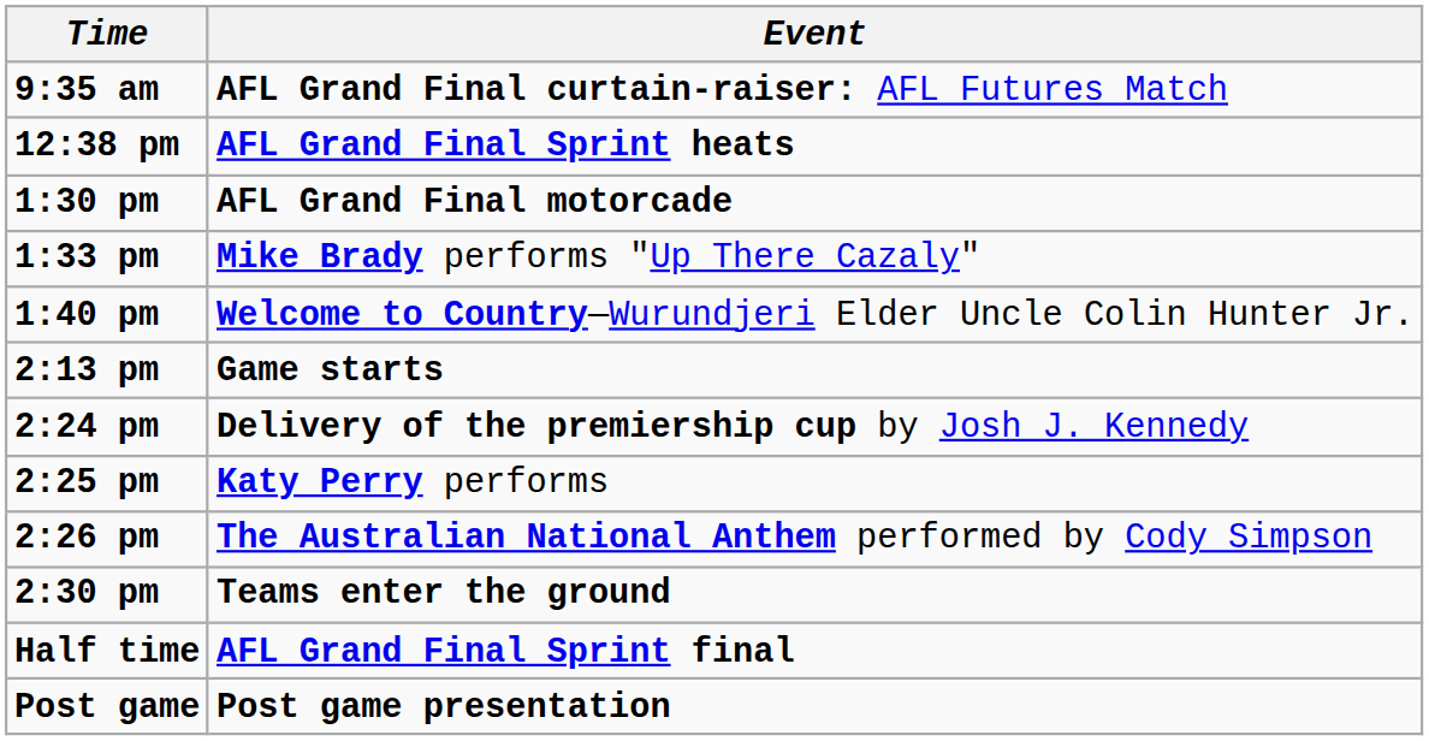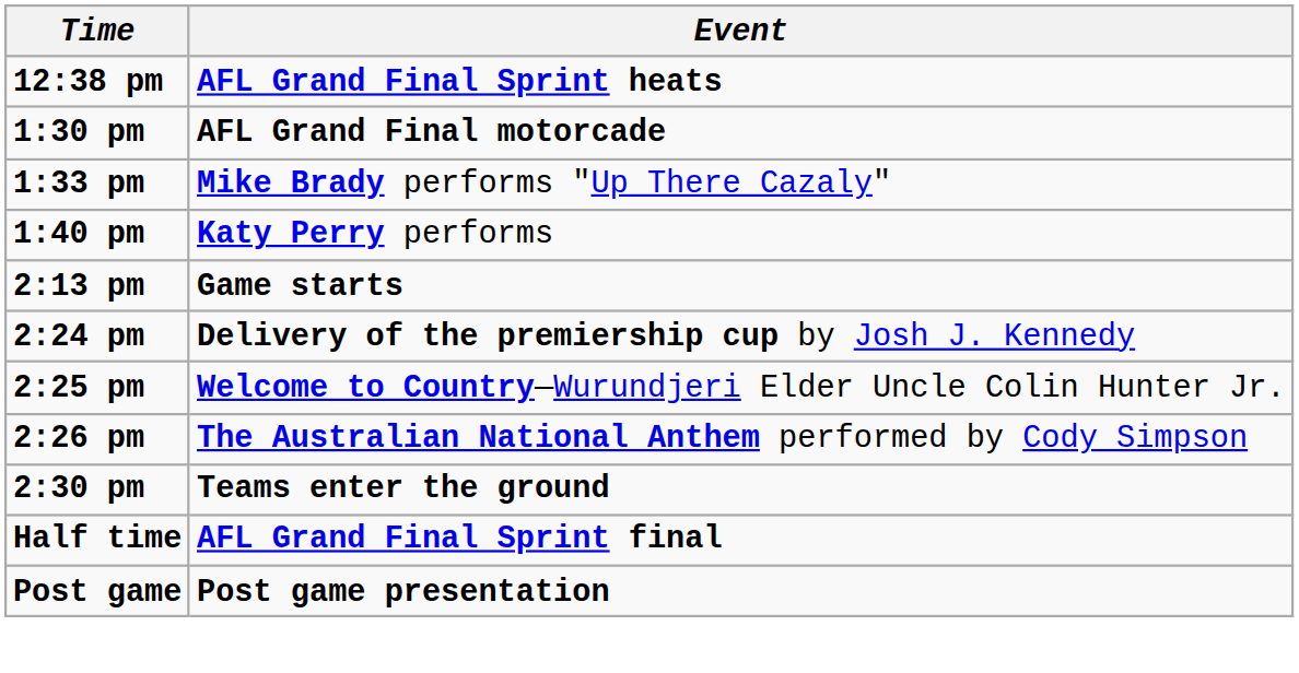- row: 9:35 am | AFL Grand Final curtain-raiser: AFL Futures Match
1:40 pm | Event: Welcome to Country—Wurundjeri Elder Uncle Colin Hunter Jr. -> Katy Perry performs
2:25 pm | Event: Katy Perry performs -> Welcome to Country—Wurundjeri Elder Uncle Colin Hunter Jr.
